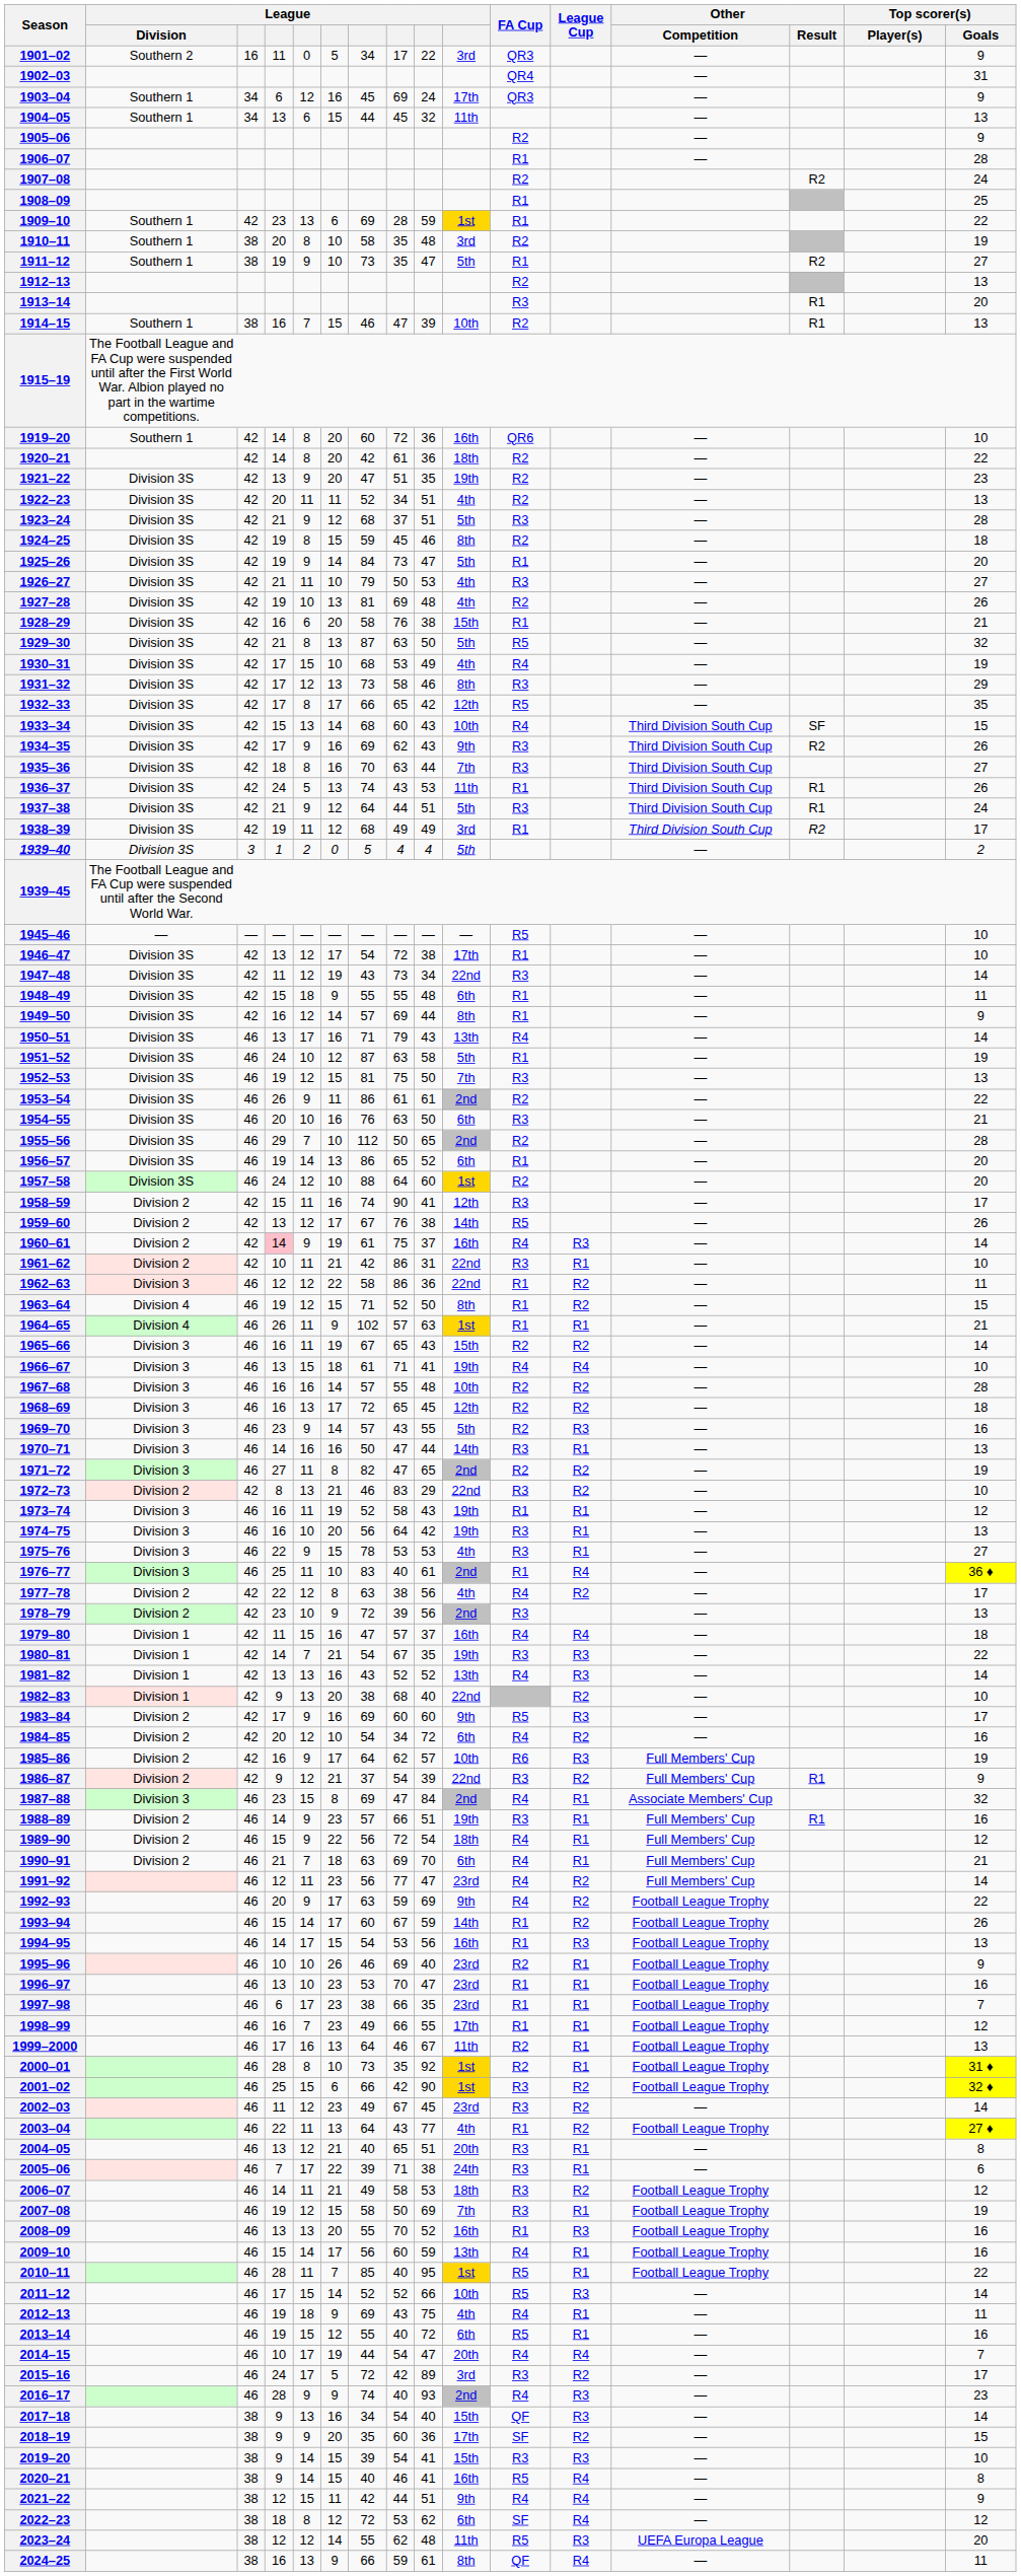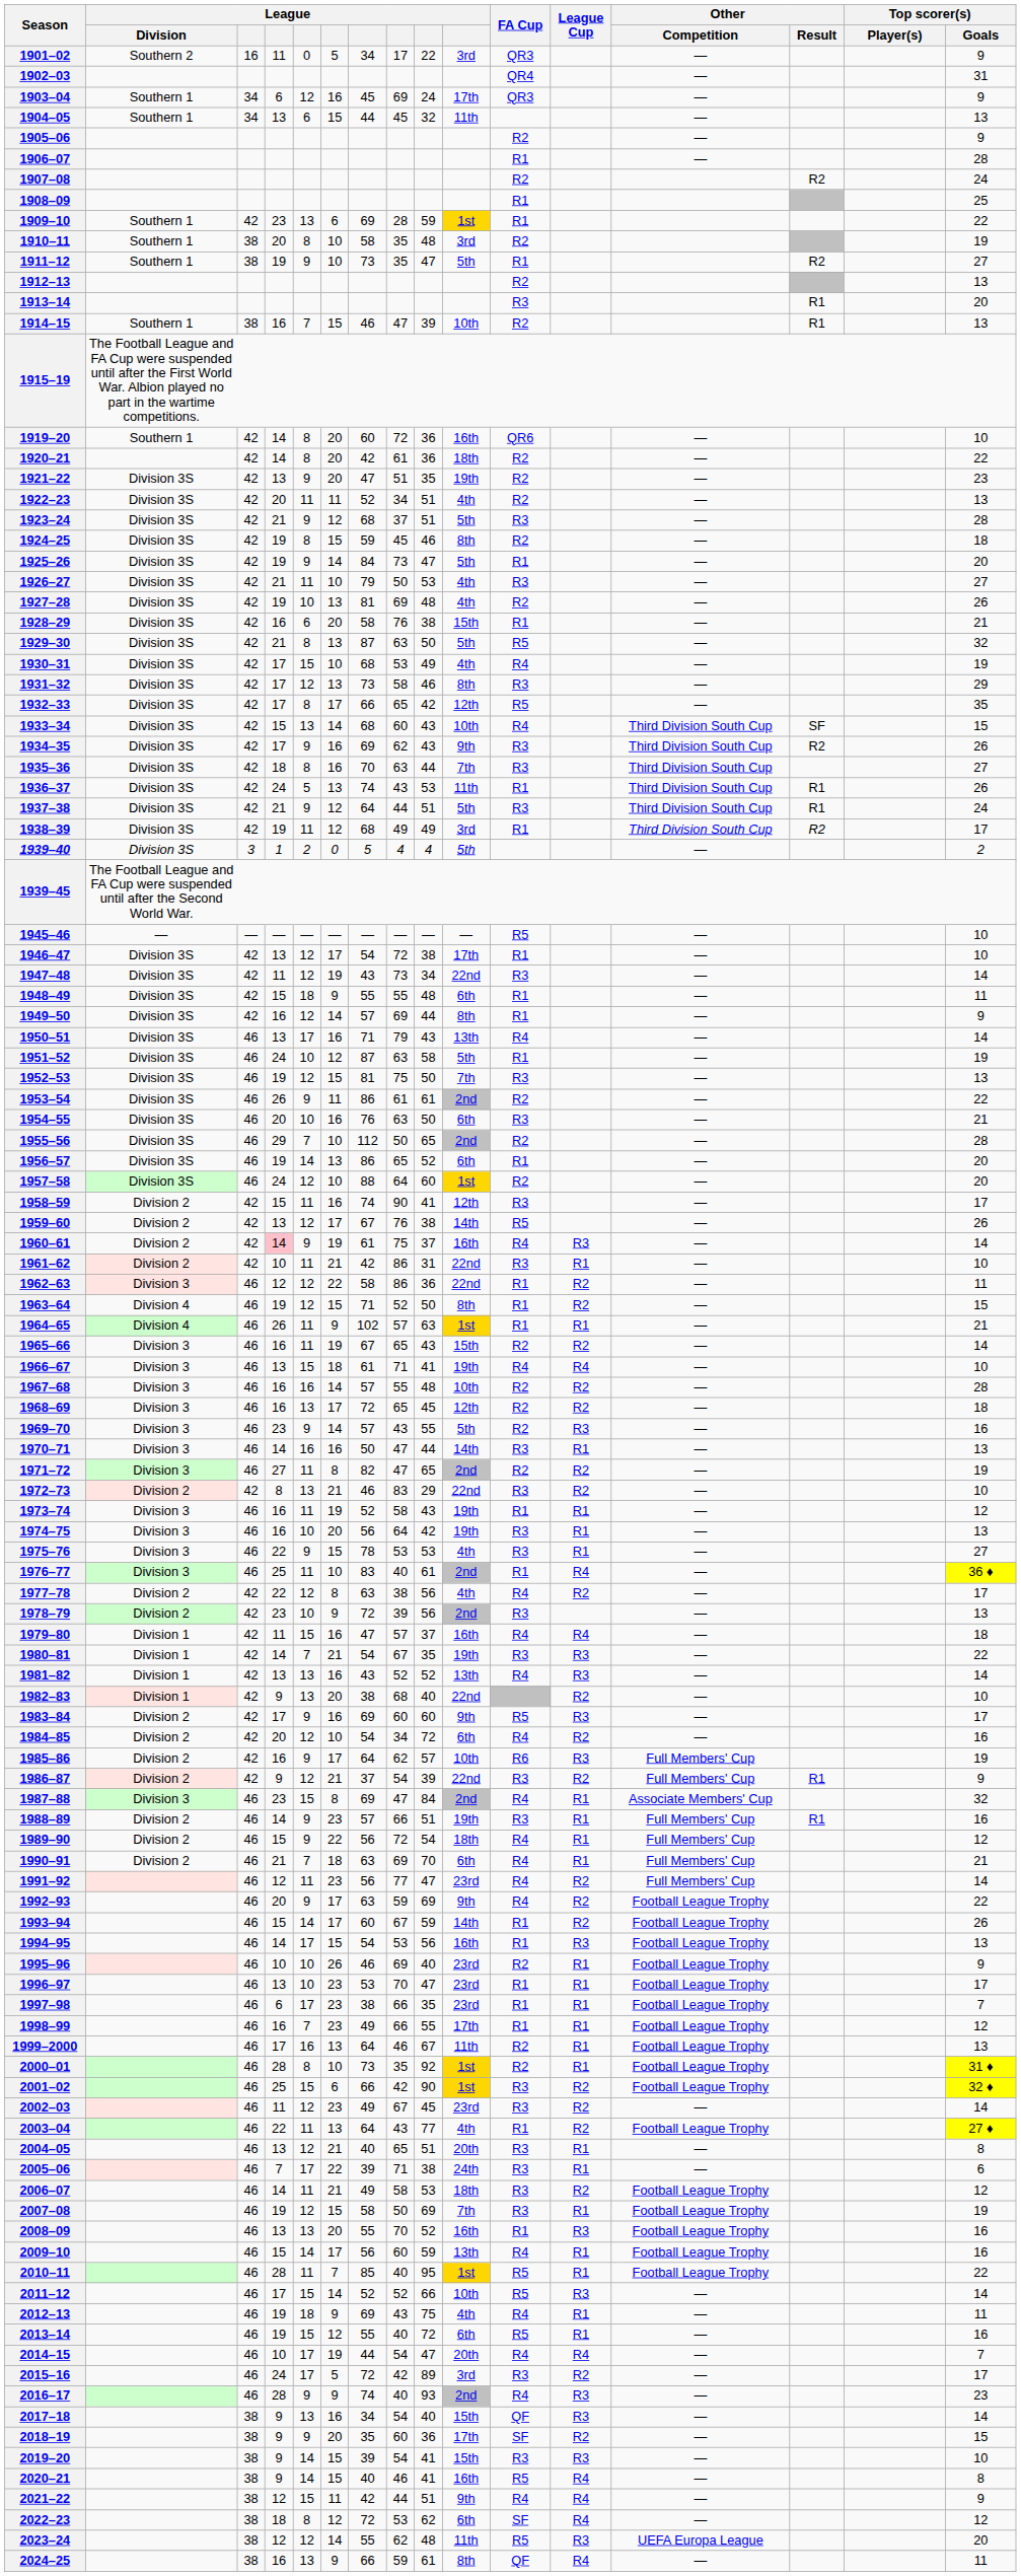1996–97 | Top scorer(s) / Goals: 16 -> 17
